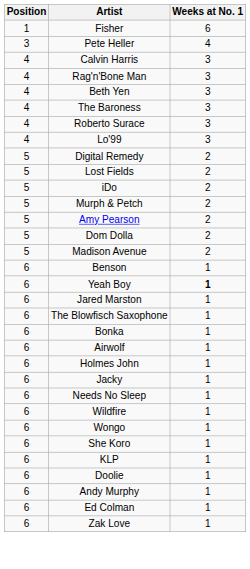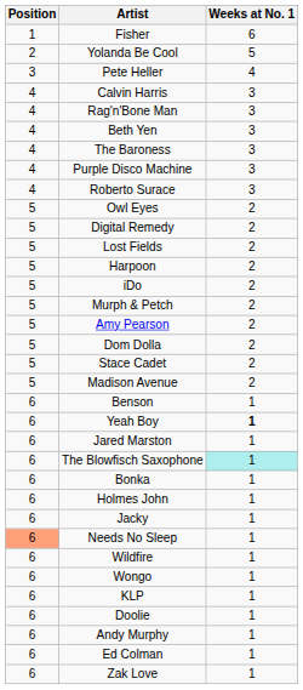+ row: 2 | Yolanda Be Cool | 5
+ row: 4 | Purple Disco Machine | 3
- row: 4 | Lo'99 | 3
+ row: 5 | Owl Eyes | 2
+ row: 5 | Harpoon | 2
+ row: 5 | Stace Cadet | 2
The Blowfisch Saxophone | Weeks at No. 1: no background -> paleturquoise background
- row: 6 | Airwolf | 1
Needs No Sleep | Position: no background -> lightsalmon background
- row: 6 | She Koro | 1
